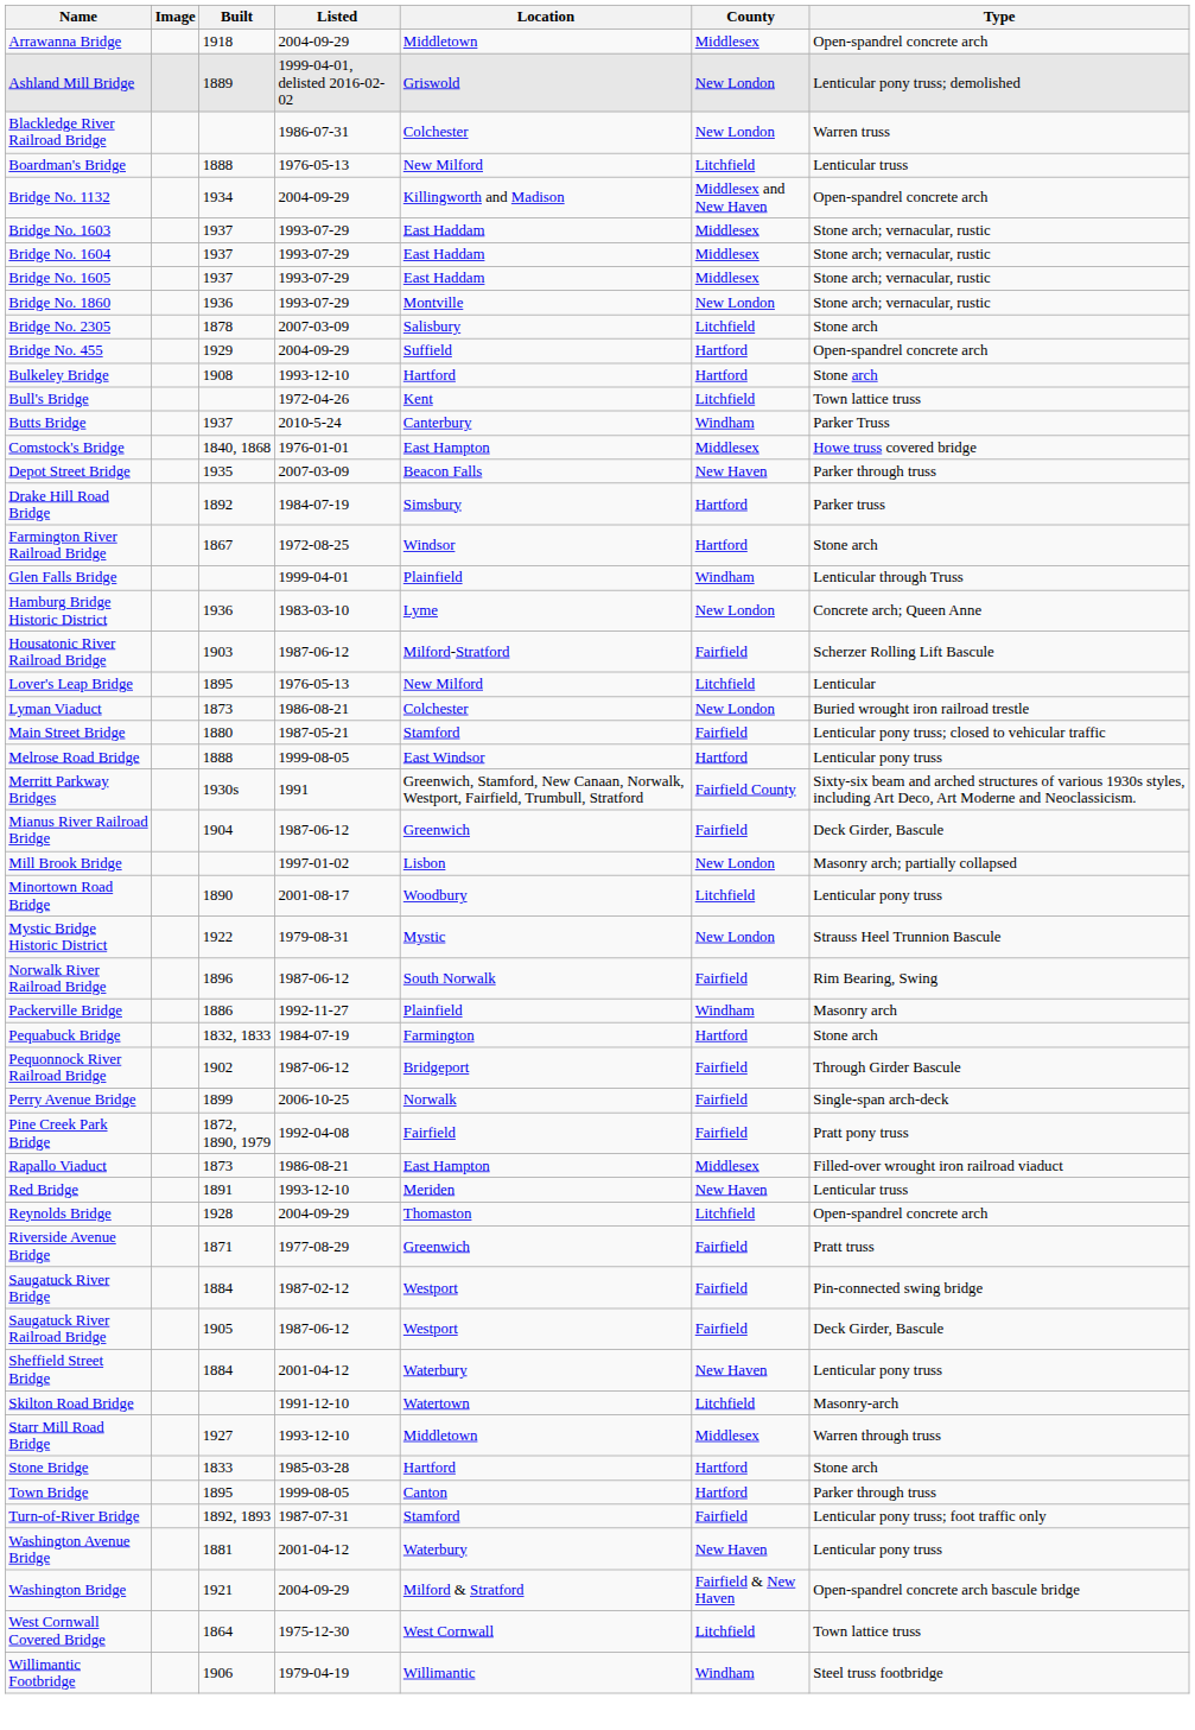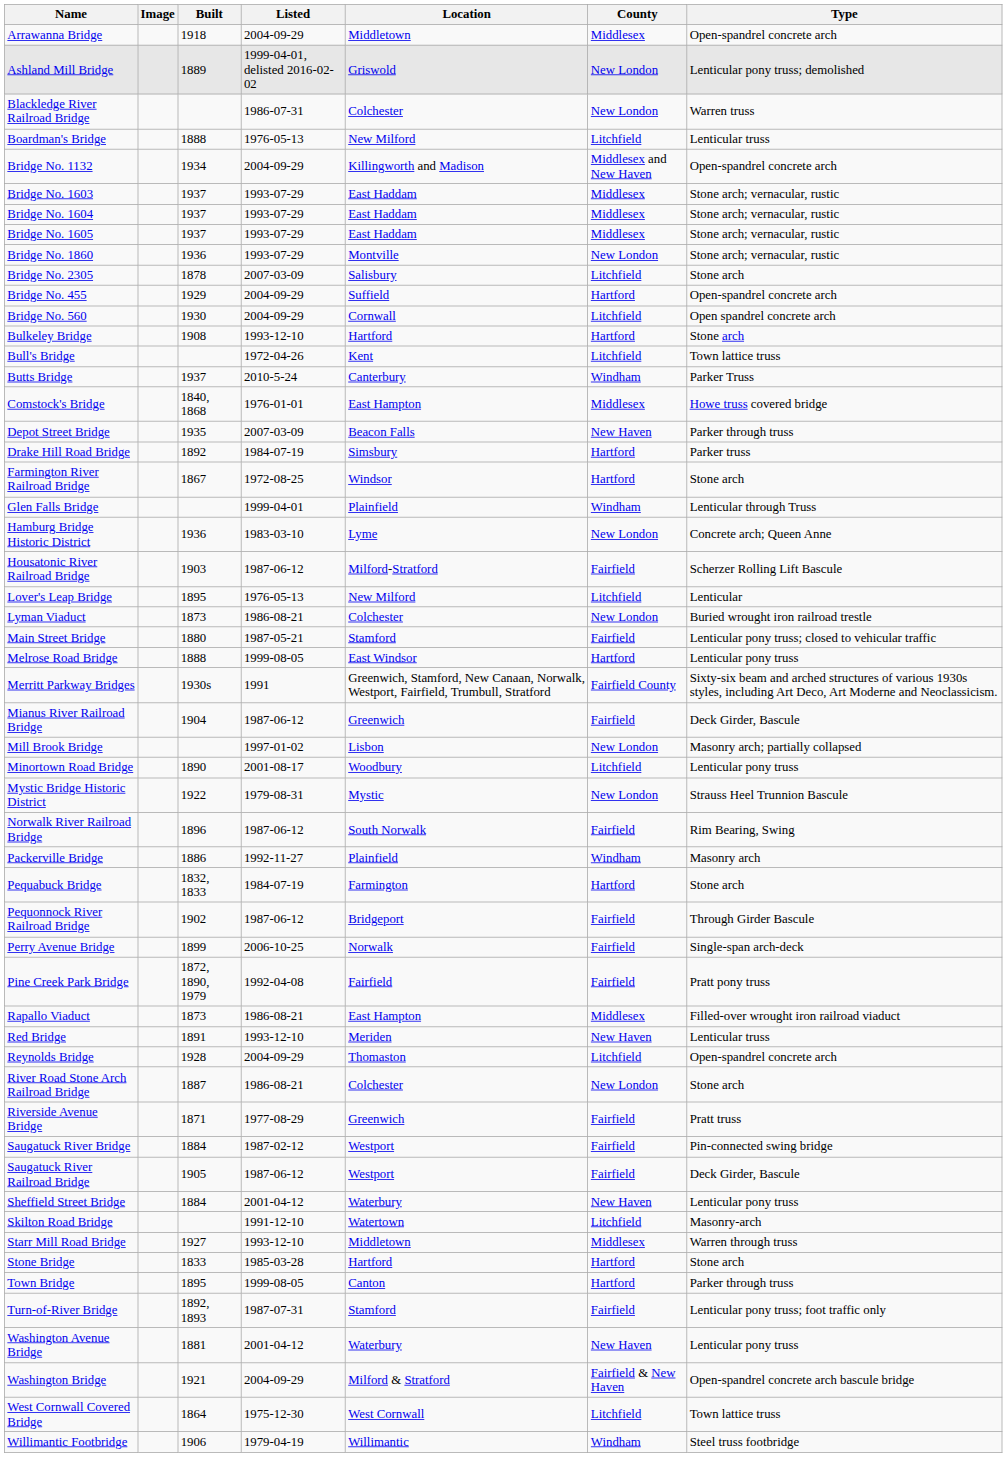+ row: Bridge No. 560 | 1930 | 2004-09-29 | Cornwall | Litchfield | Open spandrel concrete arch
+ row: River Road Stone Arch Railroad Bridge | 1887 | 1986-08-21 | Colchester | New London | Stone arch
